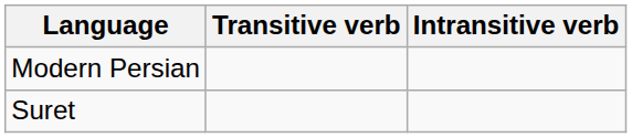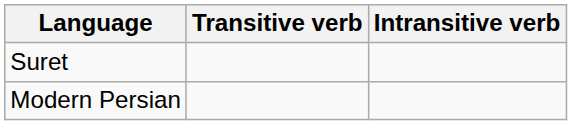rows swapped: Modern Persian <-> Suret
